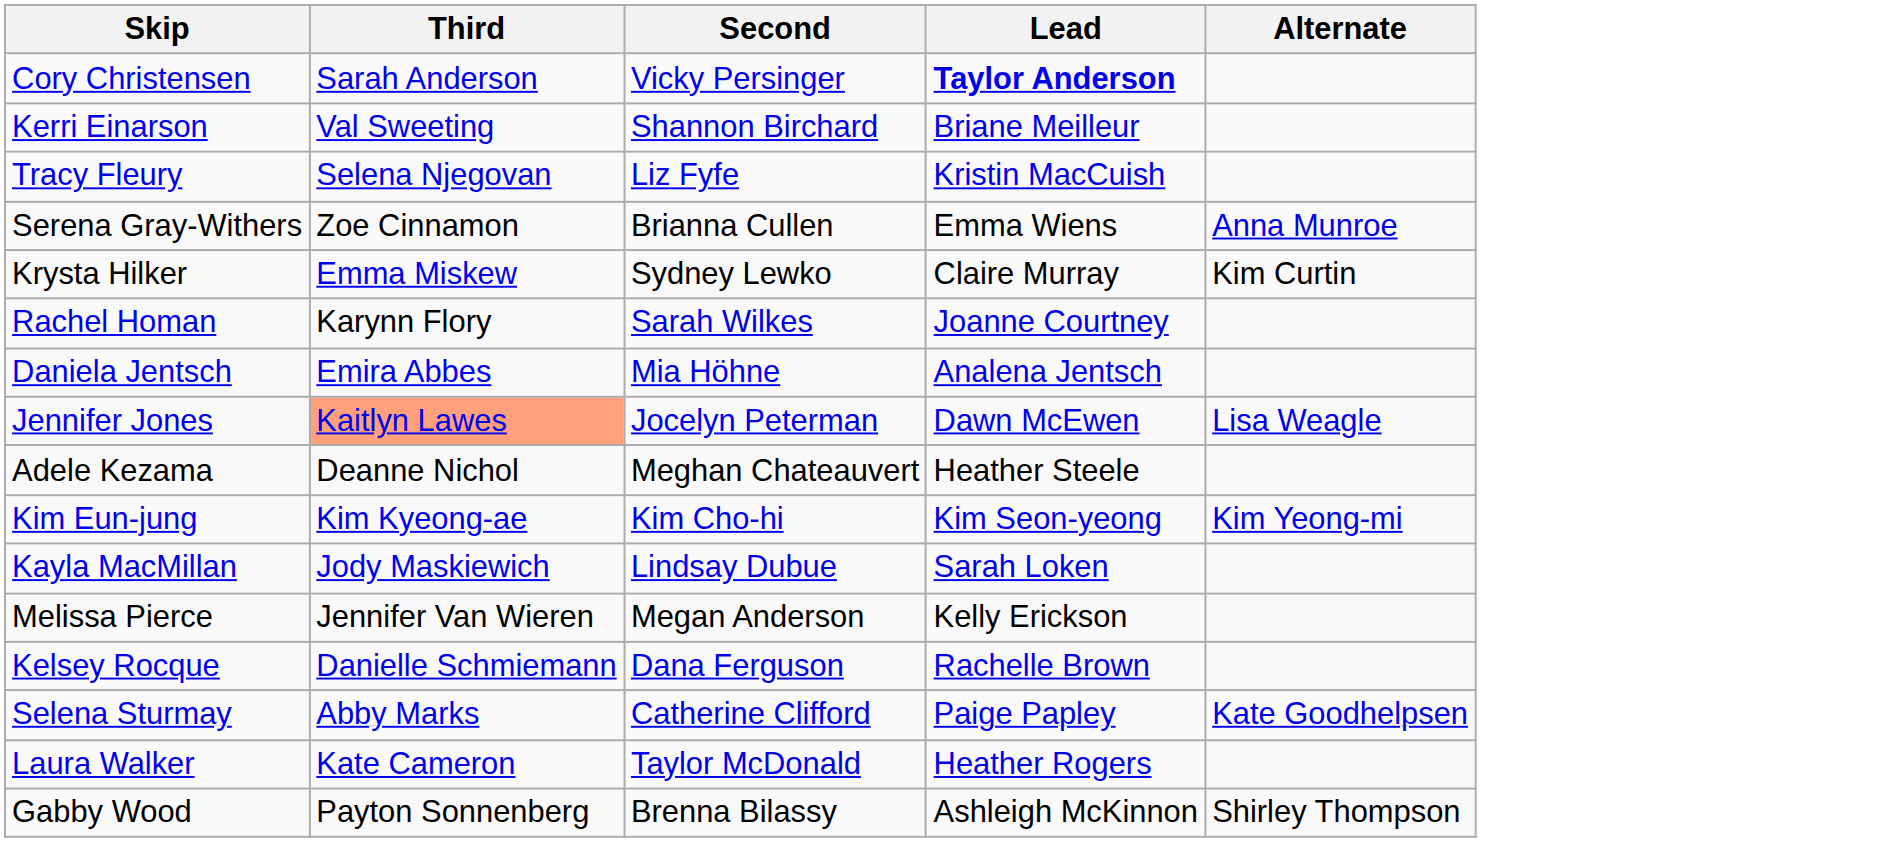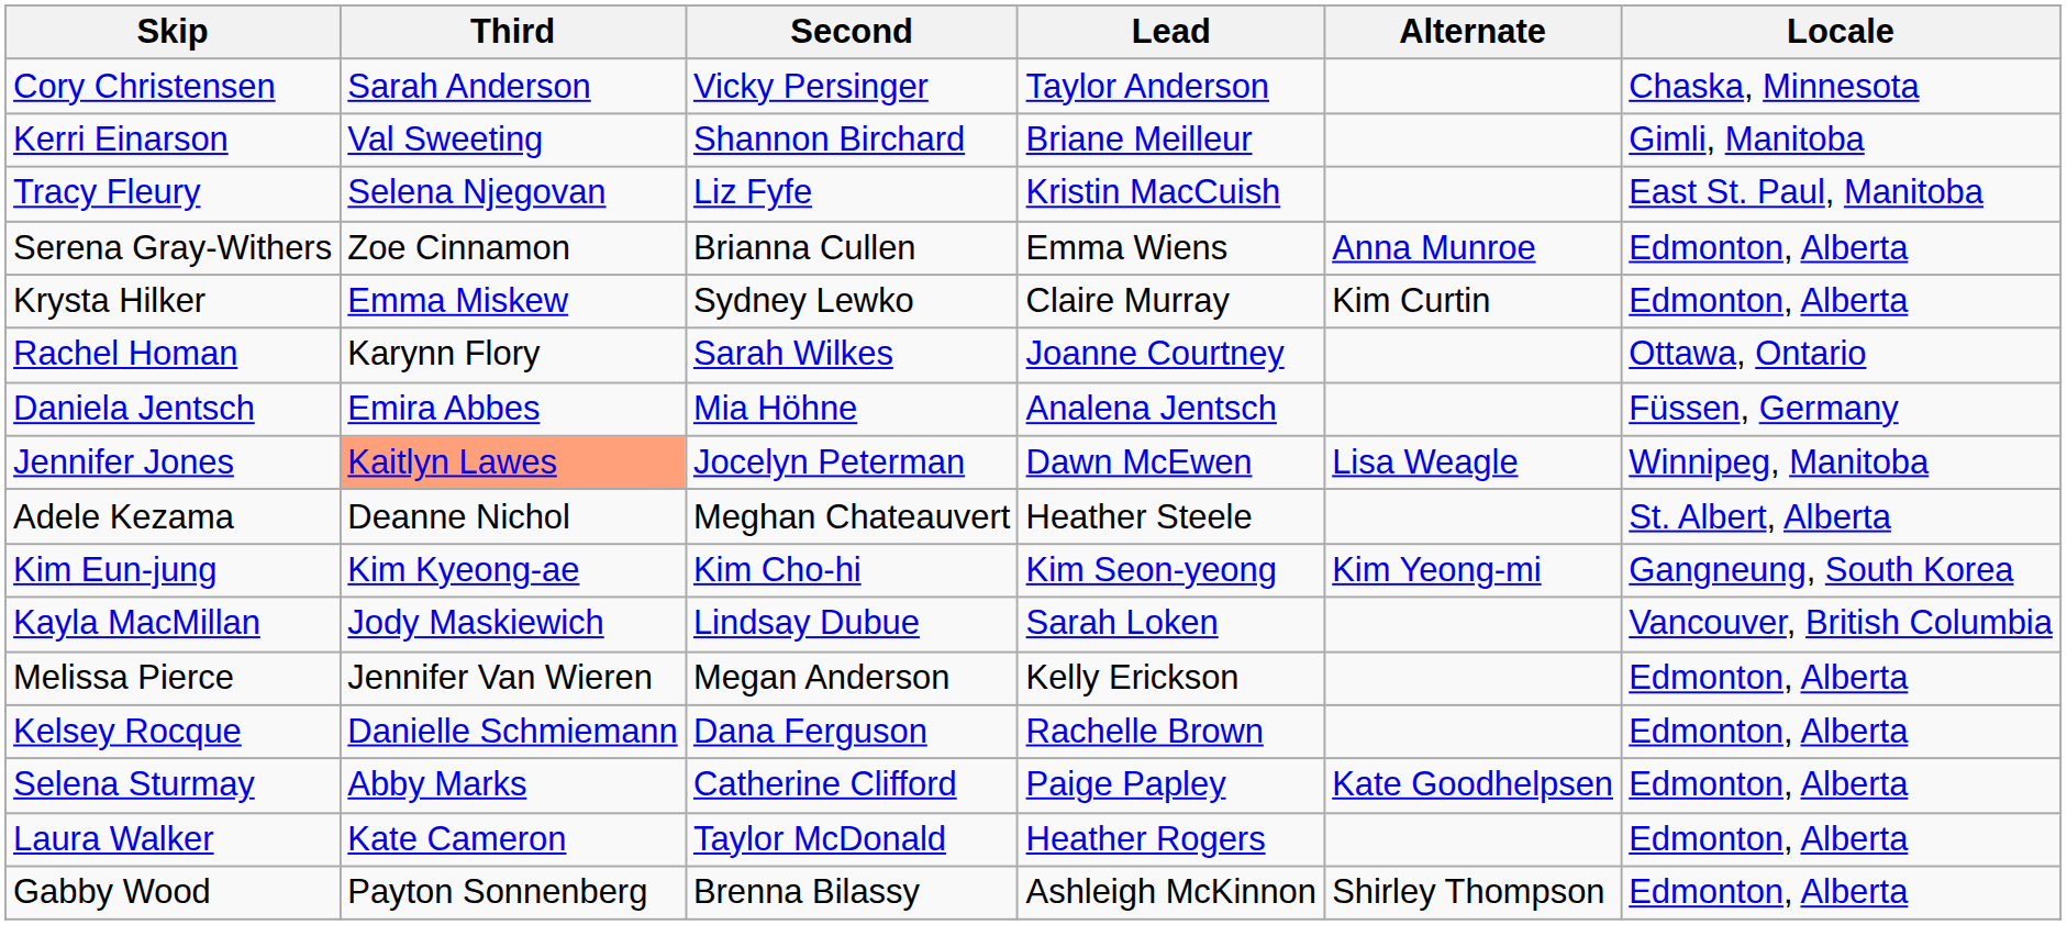+ column: Locale | Chaska, Minnesota | Gimli, Manitoba | East St. Paul, Manitoba | Edmonton, Alberta | Edmonton, Alberta | Ottawa, Ontario | Füssen, Germany | Winnipeg, Manitoba | St. Albert, Alberta | Gangneung, South Korea | Vancouver, British Columbia | Edmonton, Alberta | Edmonton, Alberta | Edmonton, Alberta | Edmonton, Alberta | Edmonton, Alberta
Cory Christensen | Lead: bold -> normal
